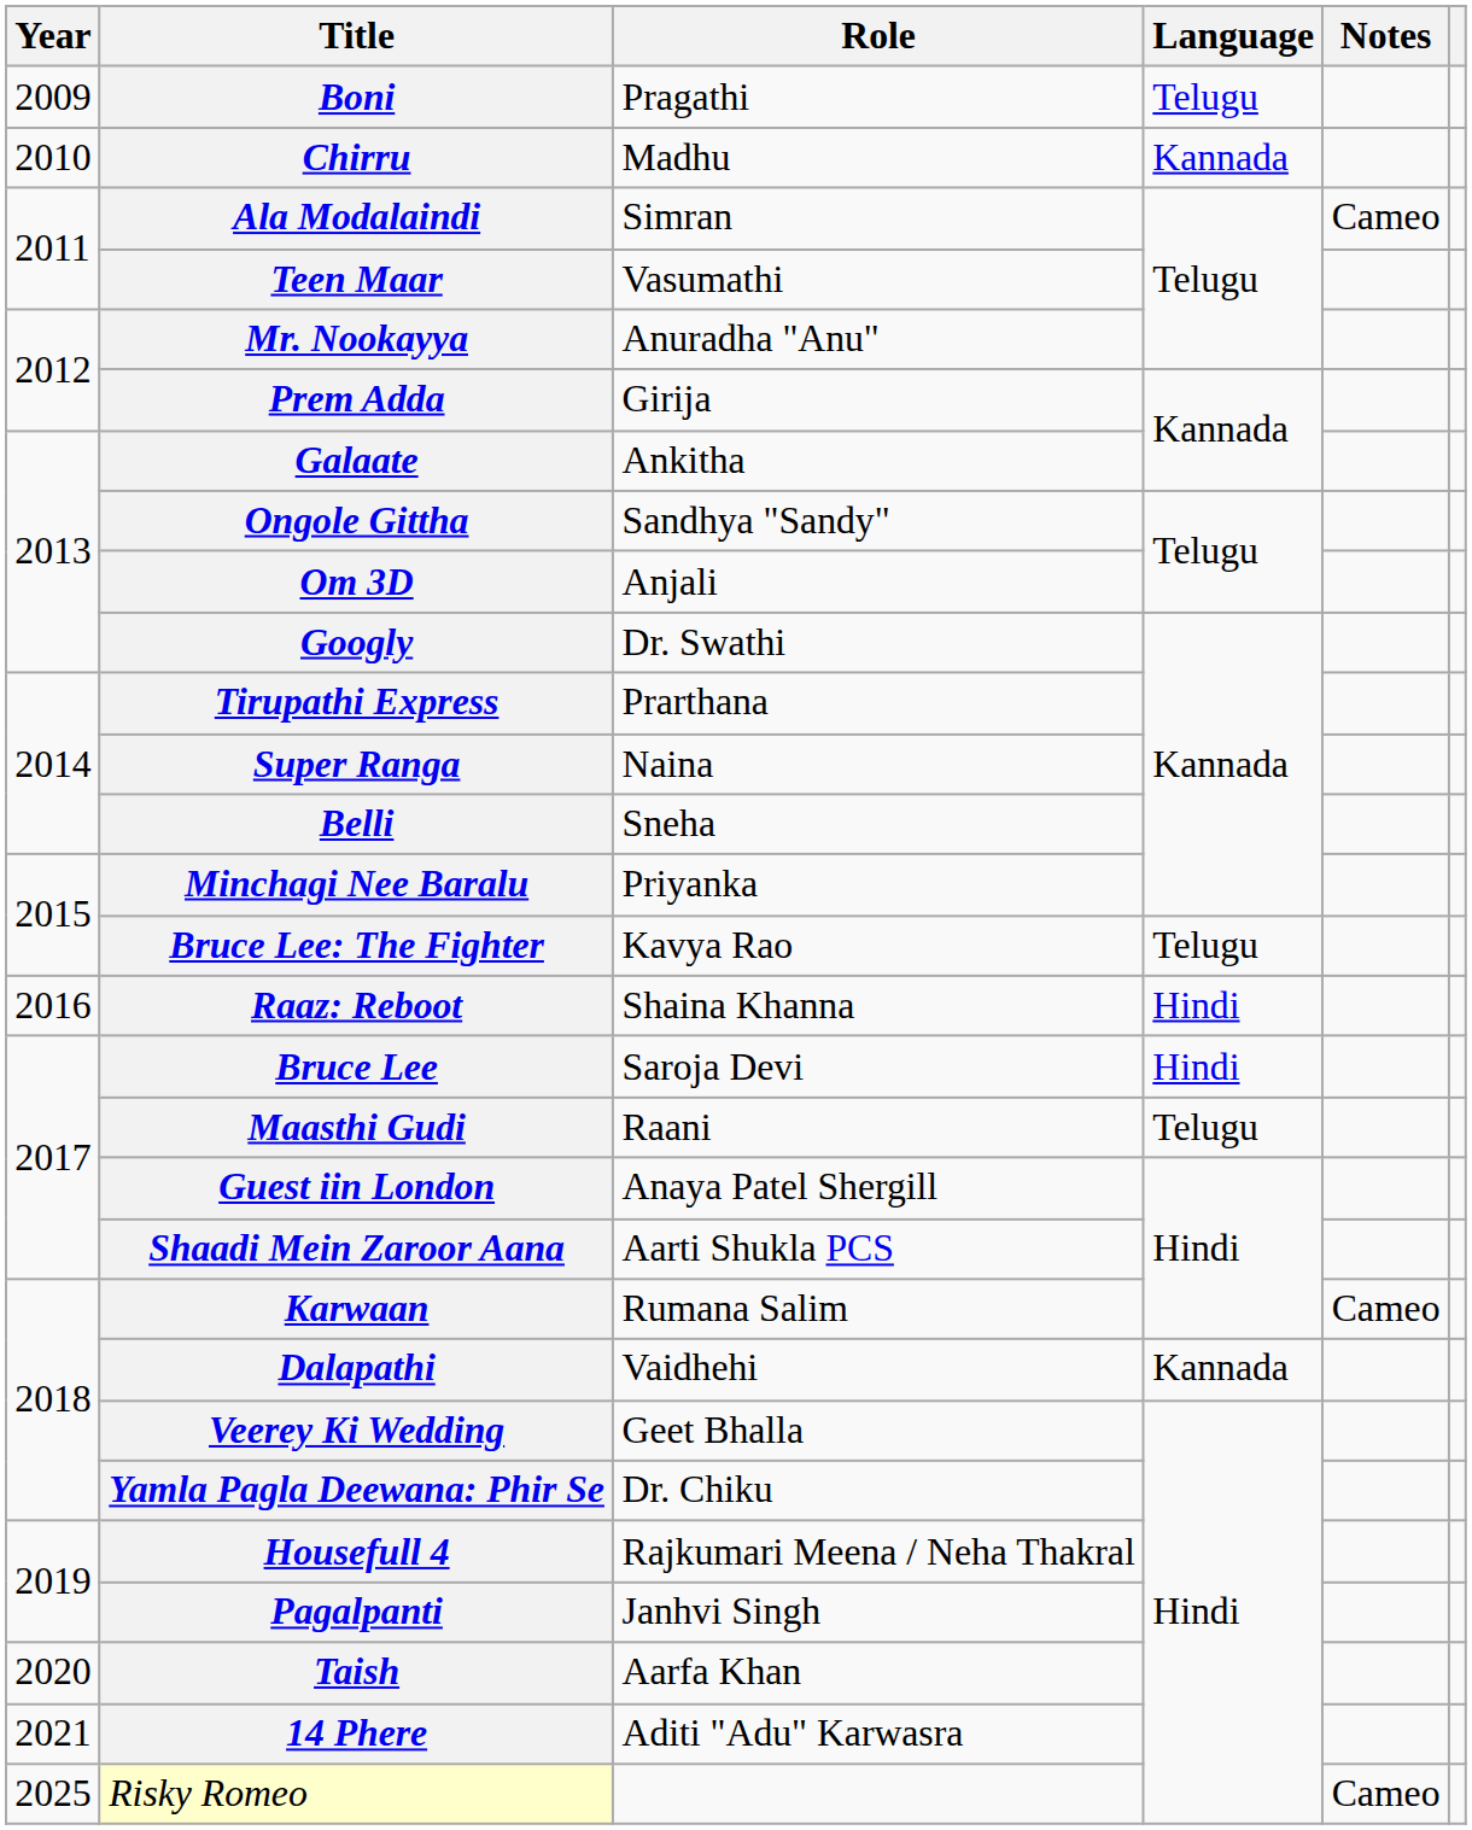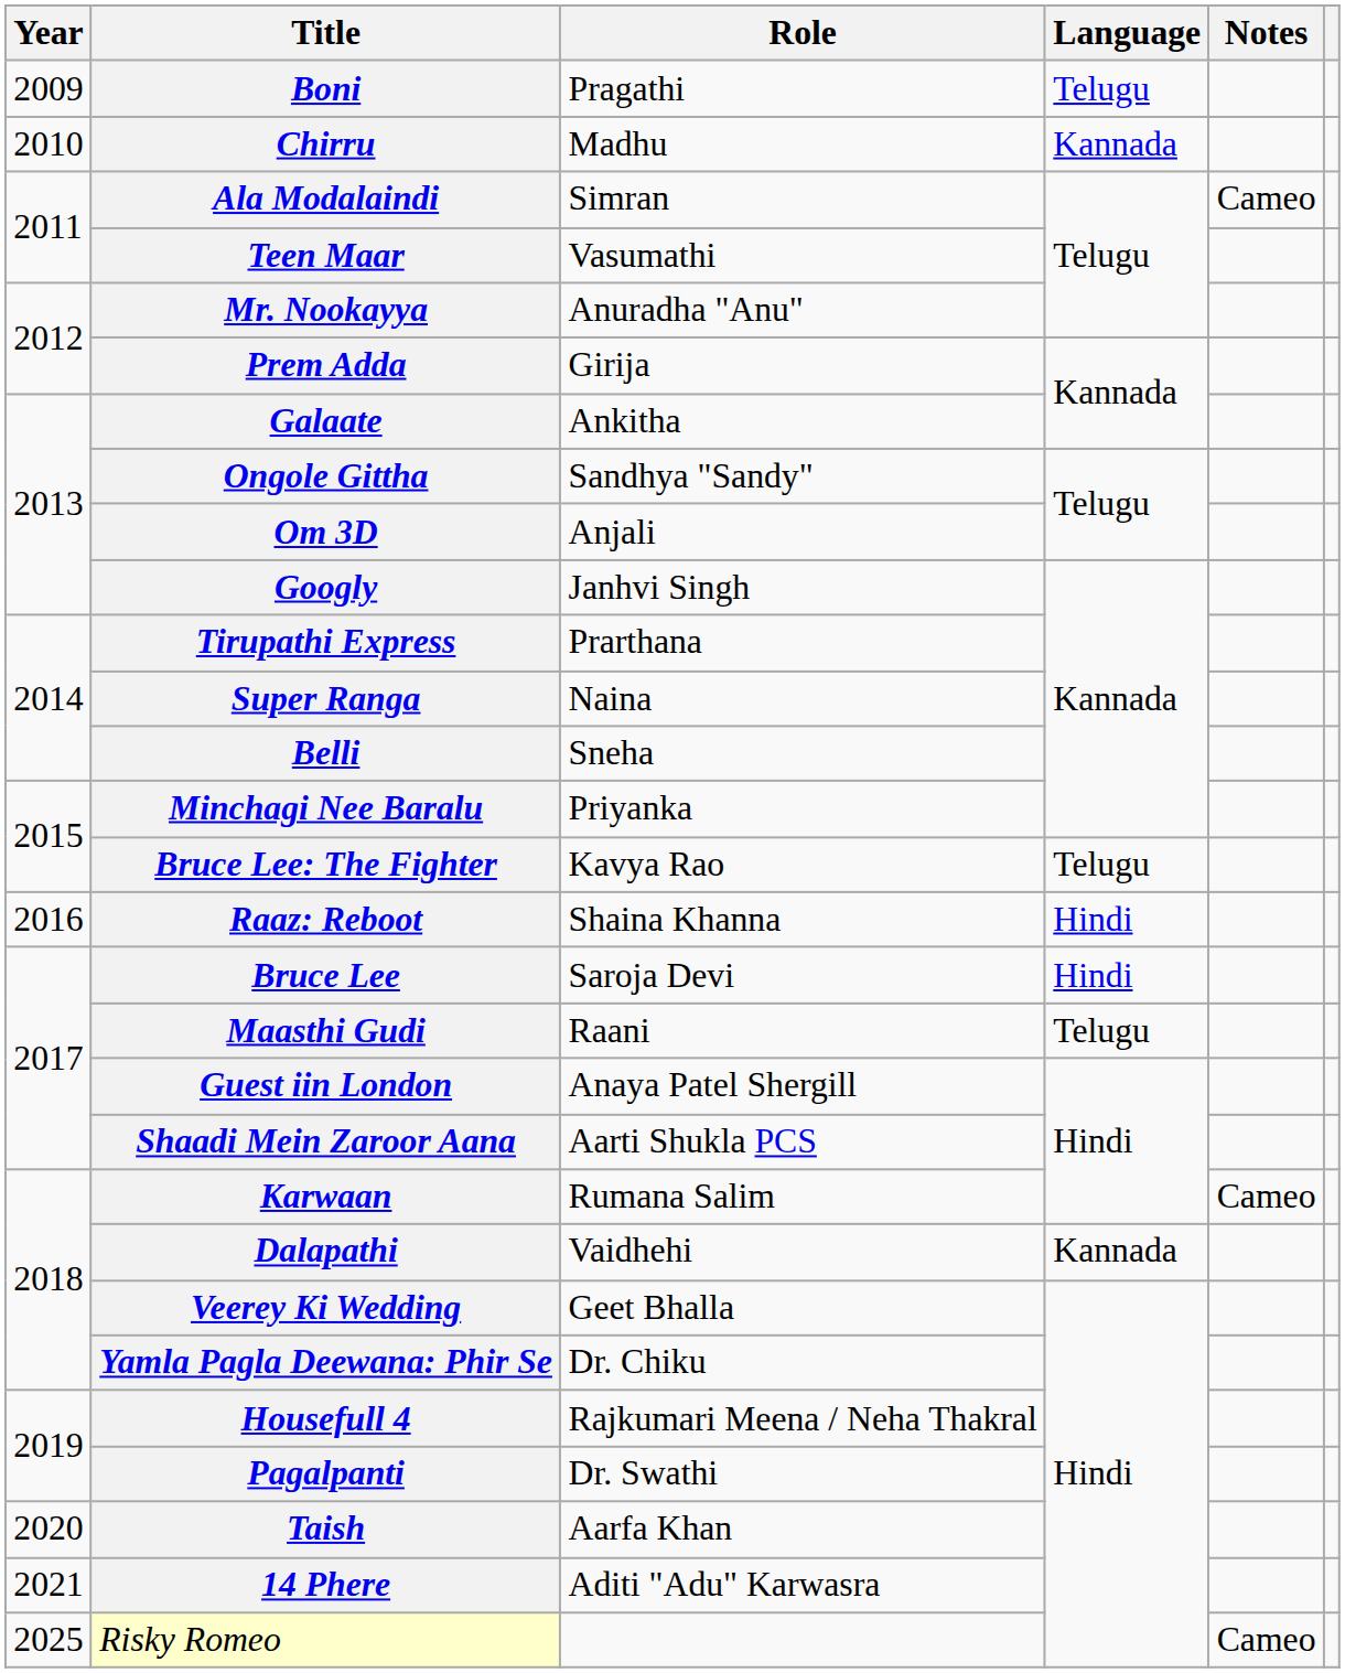Googly | Role: Dr. Swathi -> Janhvi Singh
Pagalpanti | Role: Janhvi Singh -> Dr. Swathi
